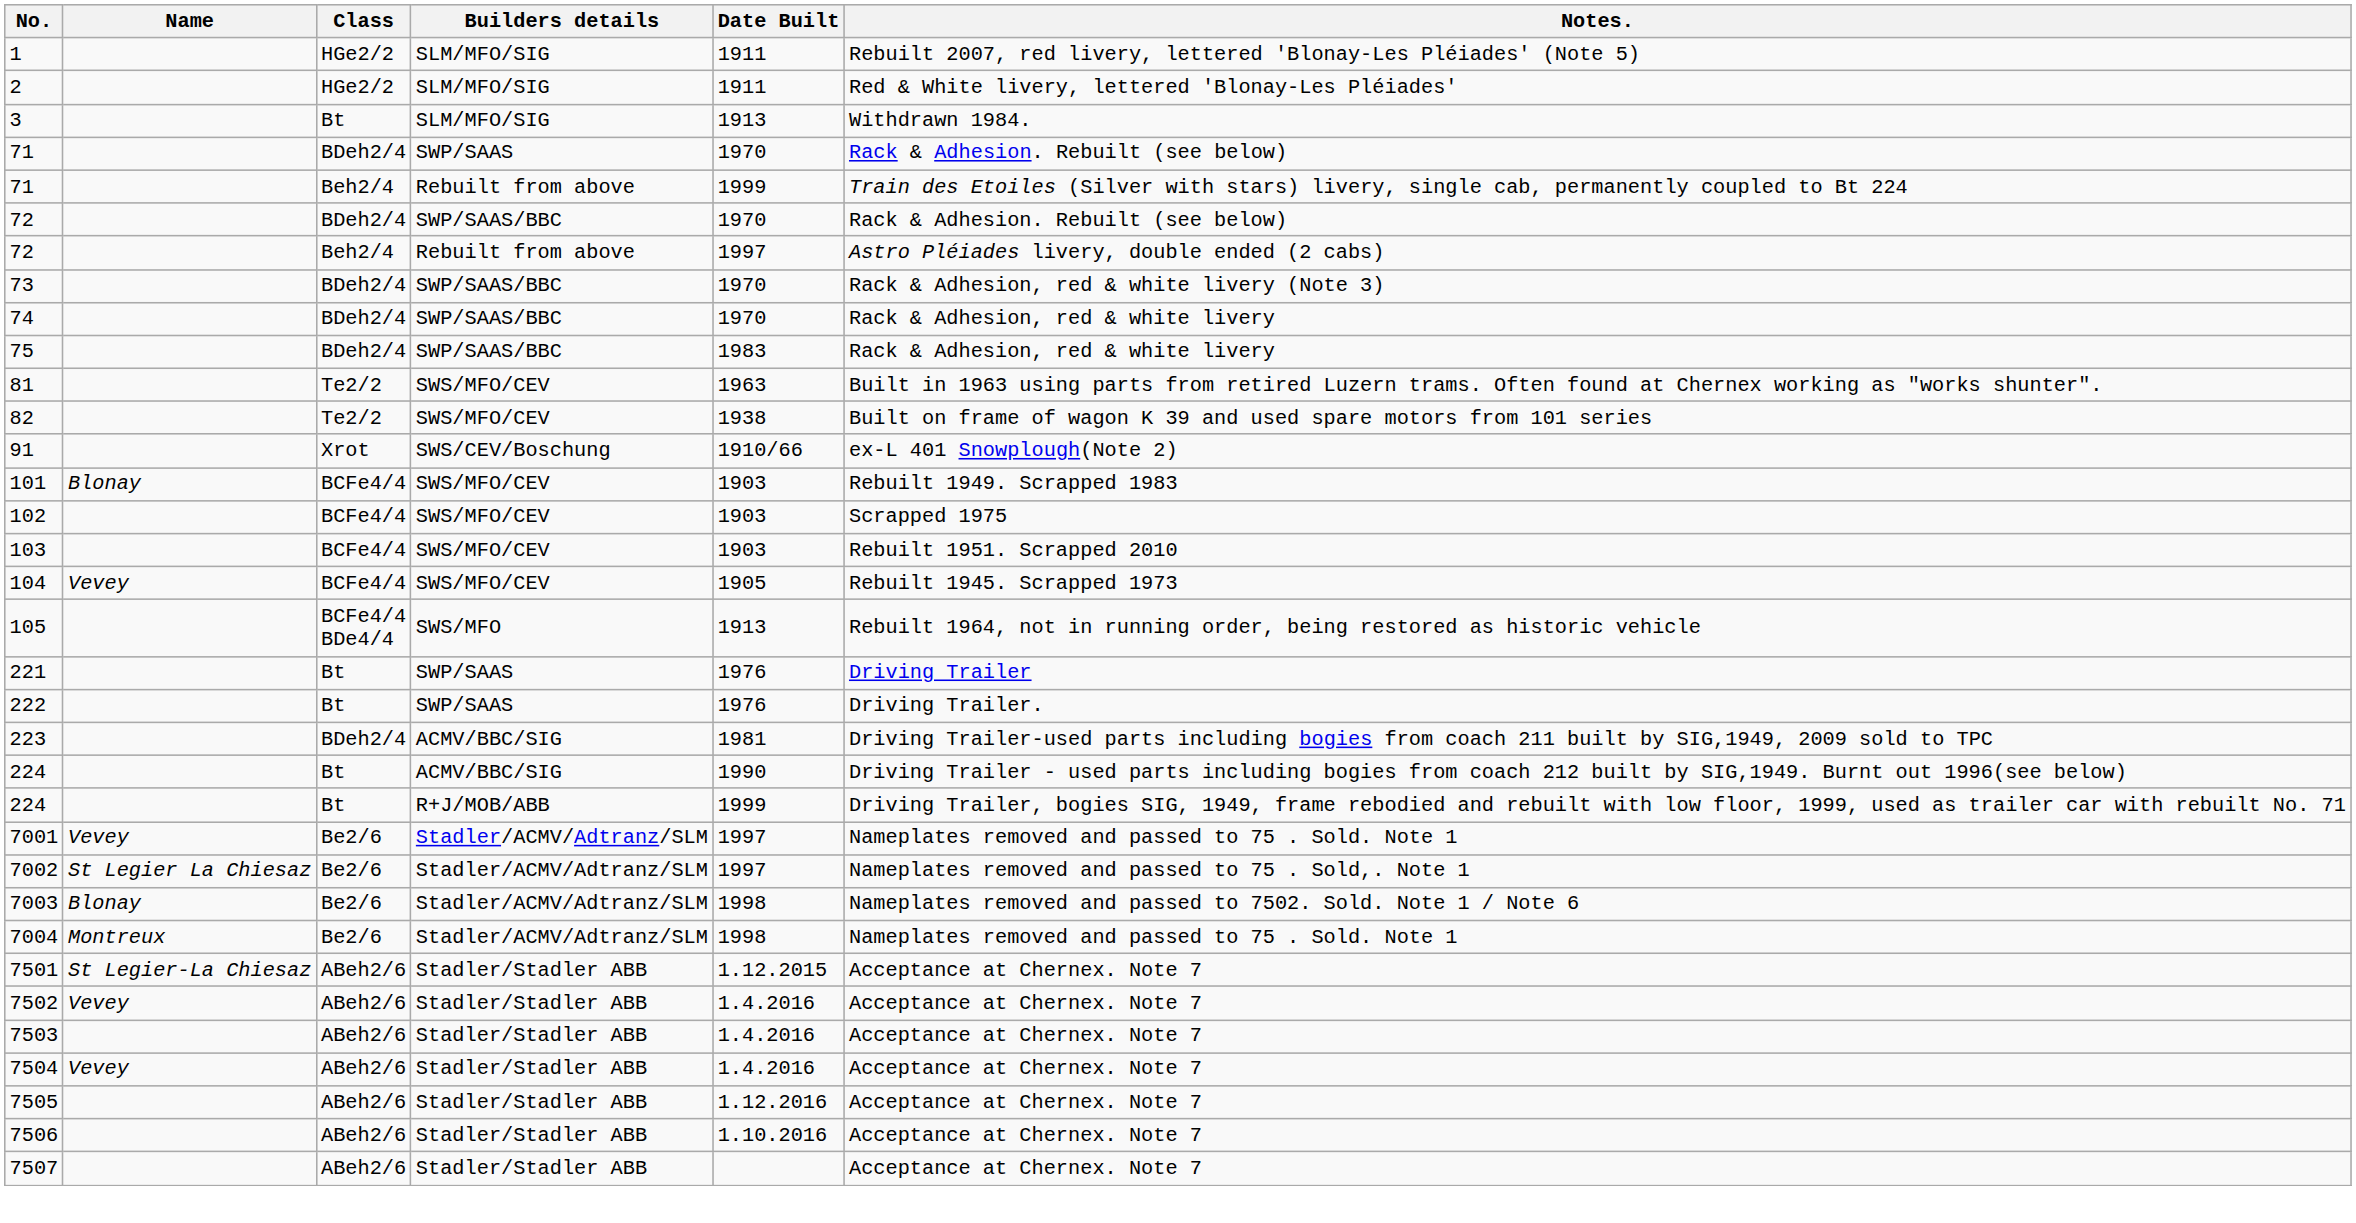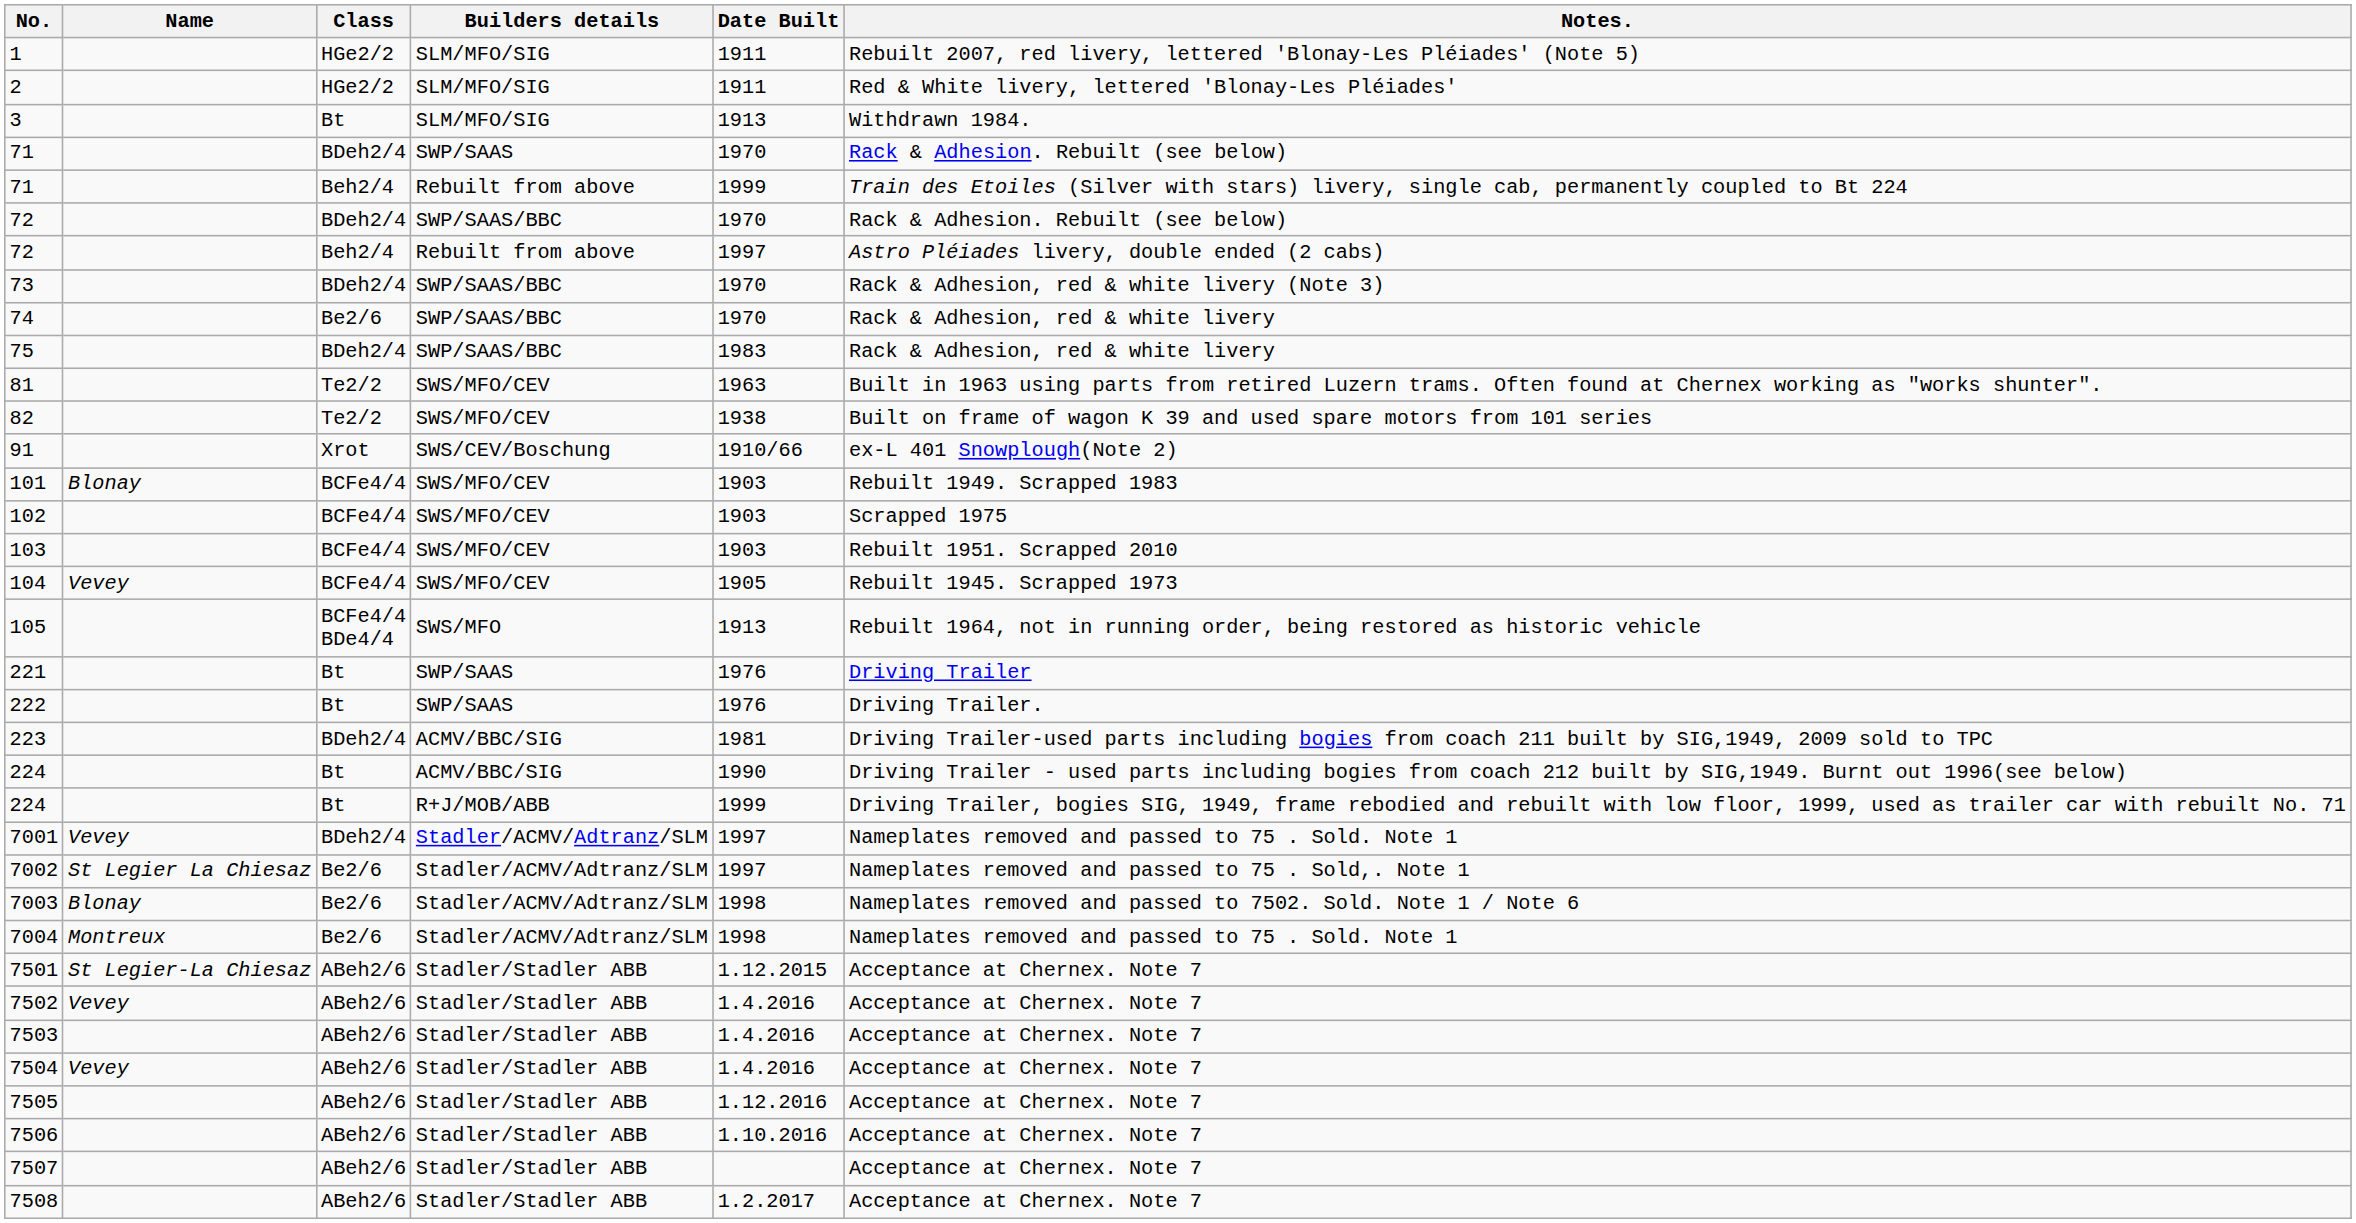74 | Class: BDeh2/4 -> Be2/6
7001 | Class: Be2/6 -> BDeh2/4
+ row: 7508 | ABeh2/6 | Stadler/Stadler ABB | 1.2.2017 | Acceptance at Chernex. Note 7
